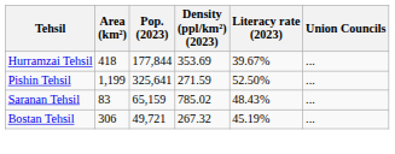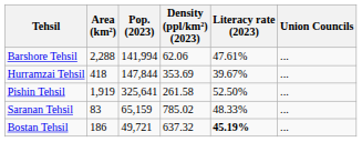+ row: Barshore Tehsil | 2,288 | 141,994 | 62.06 | 47.61% | ...
Hurramzai Tehsil | Pop. (2023): 177,844 -> 147,844
Pishin Tehsil | Area (km²): 1,199 -> 1,919
Pishin Tehsil | Density (ppl/km²) (2023): 271.59 -> 261.58
Saranan Tehsil | Literacy rate (2023): 48.43% -> 48.33%
Bostan Tehsil | Area (km²): 306 -> 186
Bostan Tehsil | Density (ppl/km²) (2023): 267.32 -> 637.32
Bostan Tehsil | Literacy rate (2023): normal -> bold
